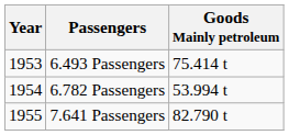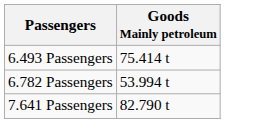- column: Year | 1953 | 1954 | 1955
